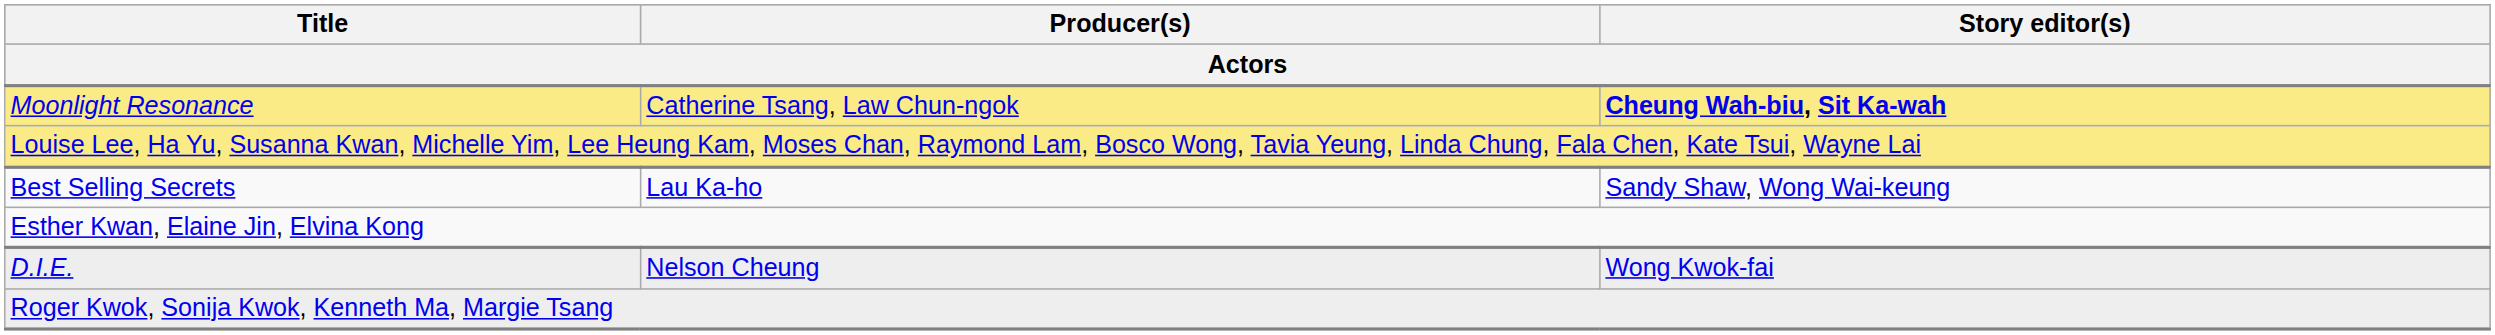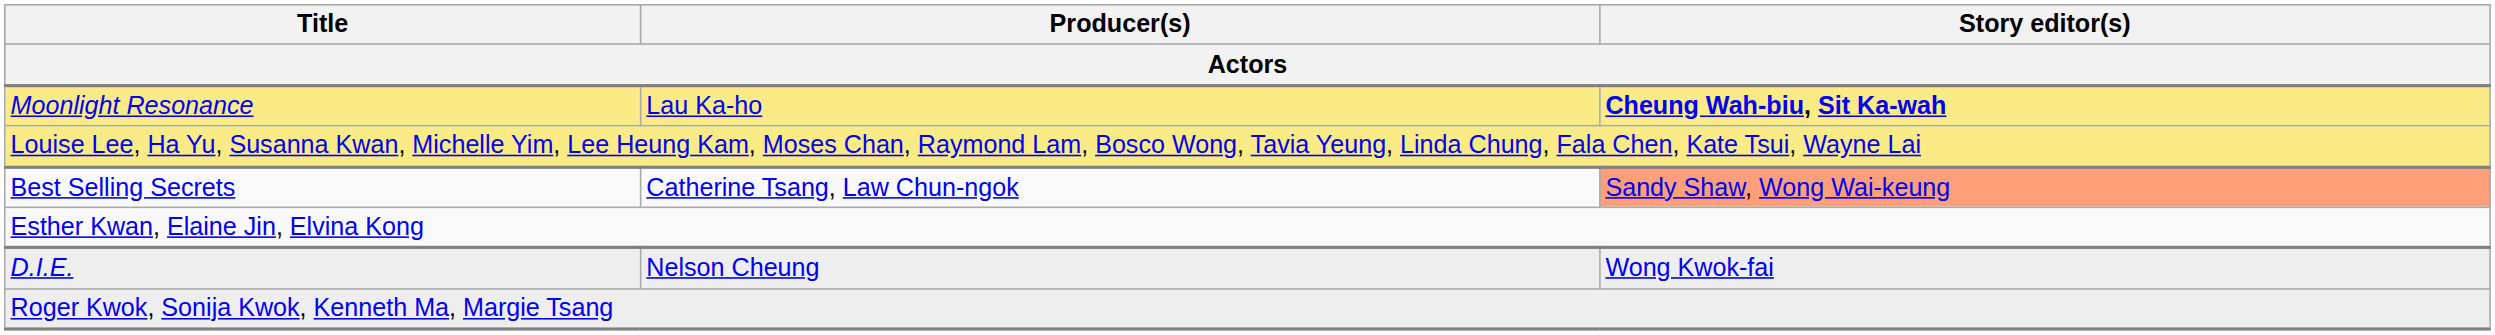Moonlight Resonance | Producer(s): Catherine Tsang, Law Chun-ngok -> Lau Ka-ho
Best Selling Secrets | Producer(s): Lau Ka-ho -> Catherine Tsang, Law Chun-ngok
Best Selling Secrets | Story editor(s): no background -> lightsalmon background
